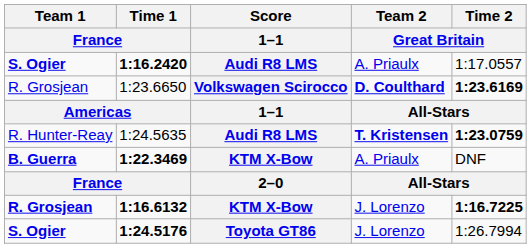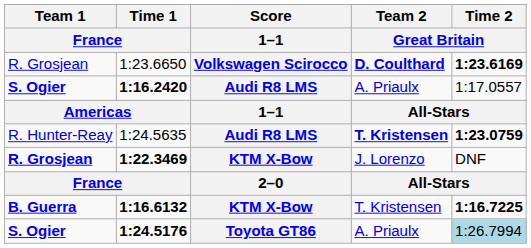rows swapped: 1:23.6650 <-> 1:16.2420
1:22.3469 | Team 1 / France: B. Guerra -> R. Grosjean
1:22.3469 | Team 2 / Great Britain: A. Priaulx -> J. Lorenzo
1:16.6132 | Team 1 / France: R. Grosjean -> B. Guerra
1:16.6132 | Team 2 / Great Britain: J. Lorenzo -> T. Kristensen
1:24.5176 | Team 2 / Great Britain: J. Lorenzo -> A. Priaulx
1:24.5176 | Time 2 / Great Britain: no background -> lightblue background
